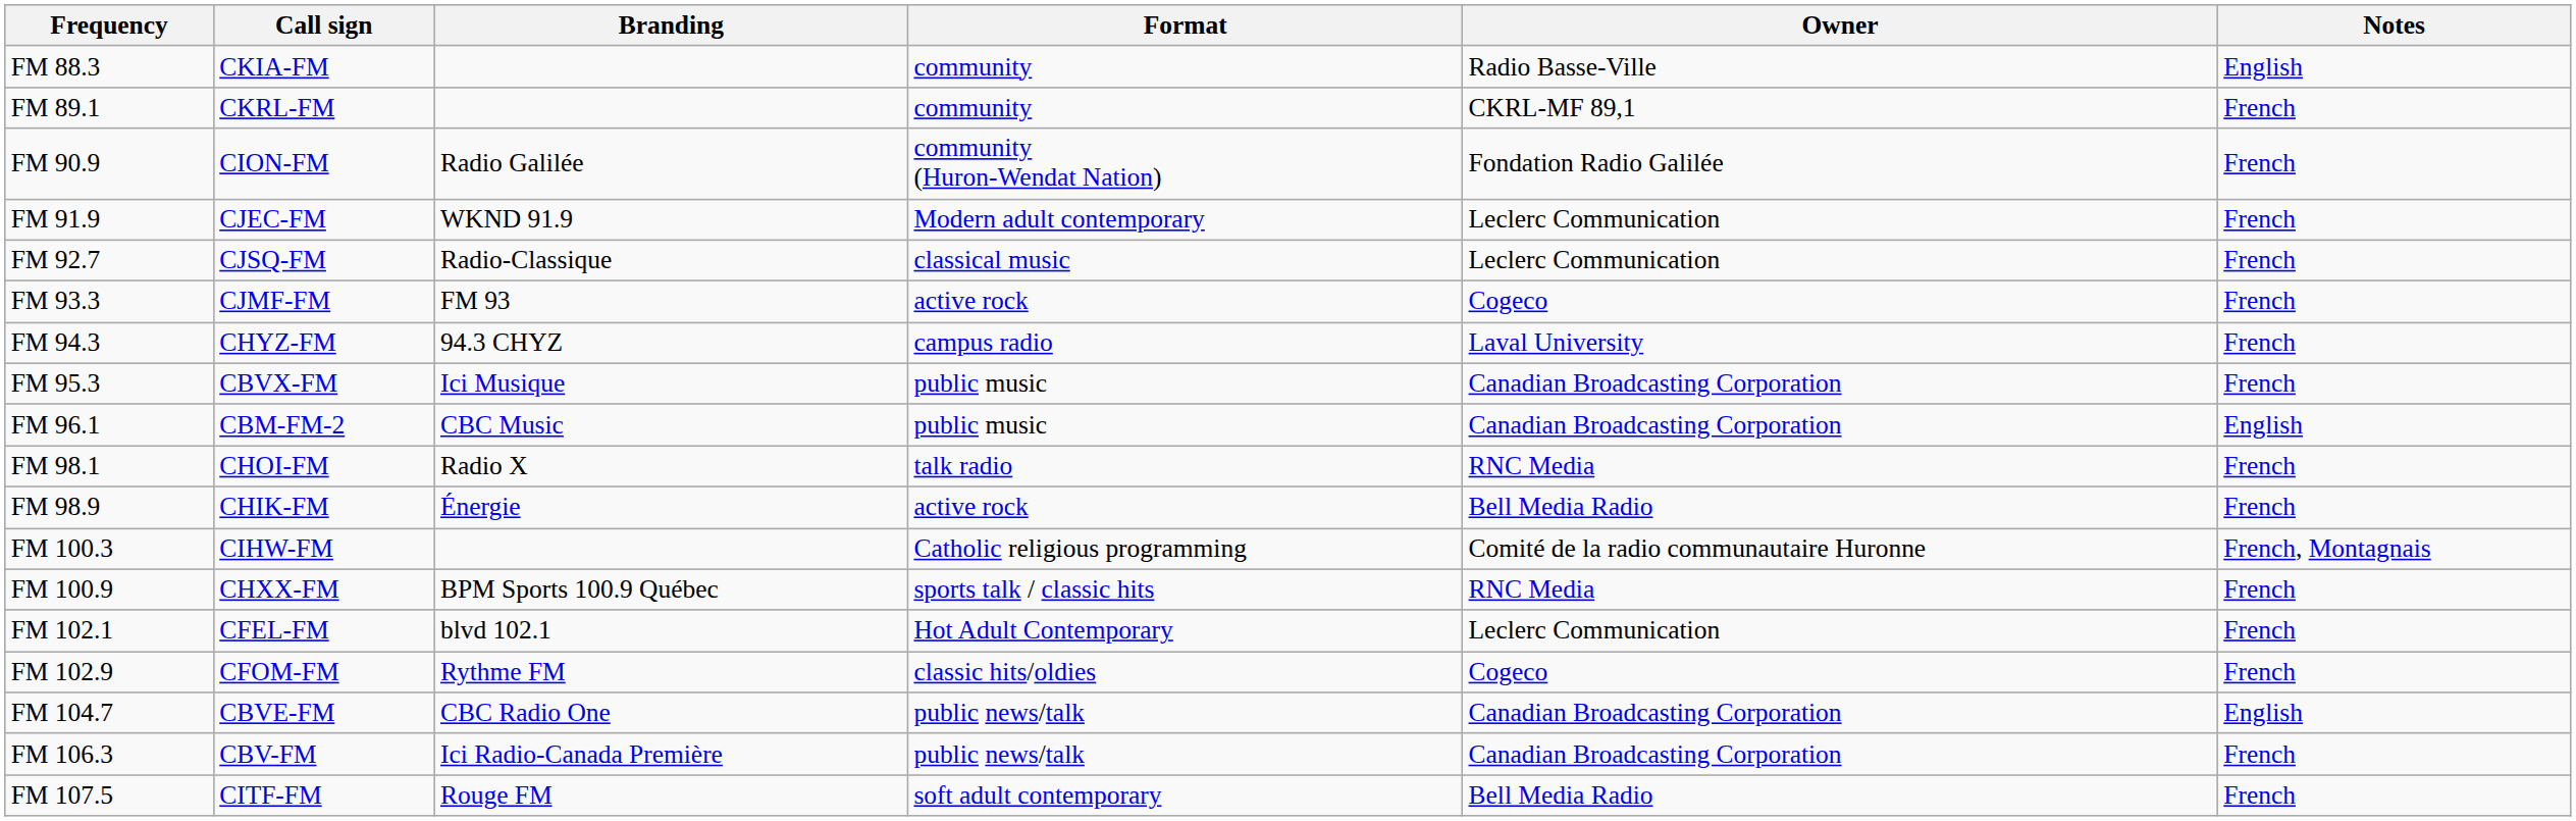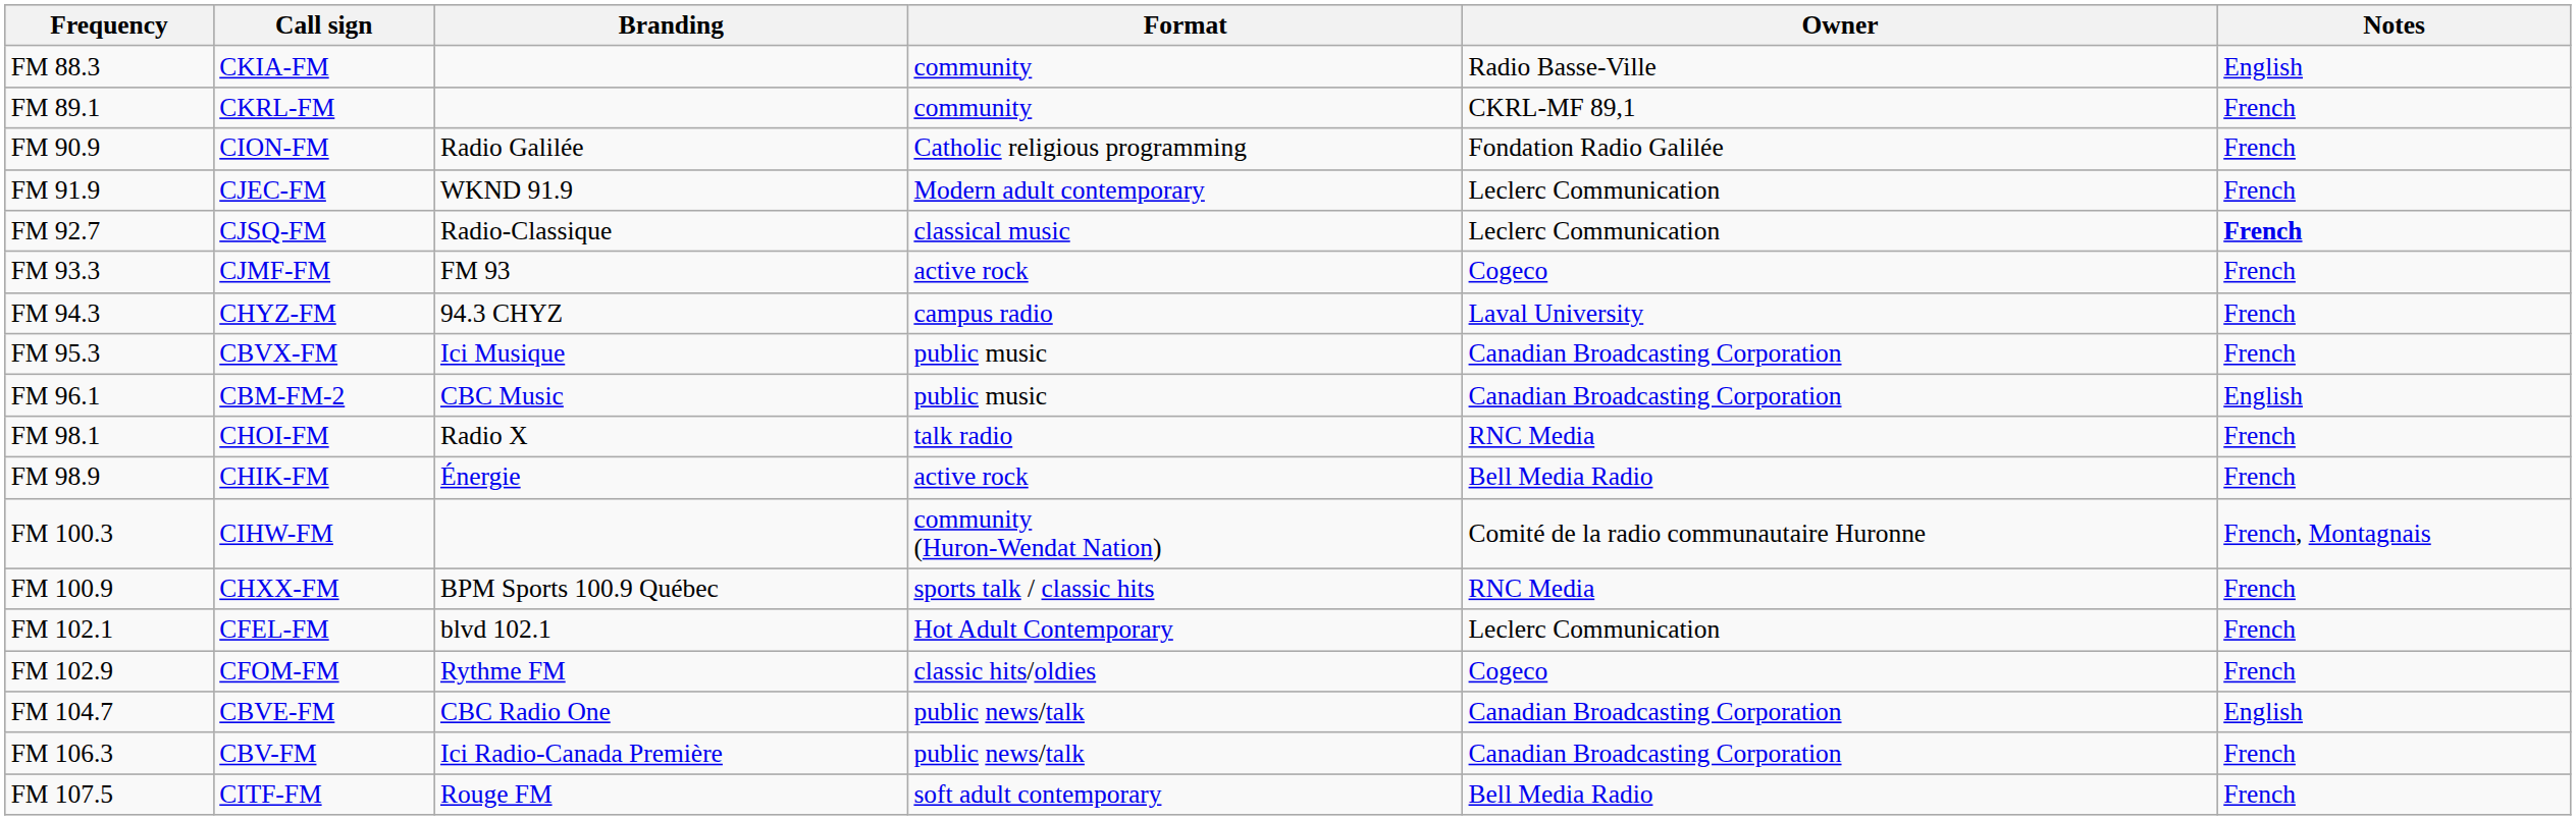FM 90.9 | Format: community (Huron-Wendat Nation) -> Catholic religious programming
FM 92.7 | Notes: normal -> bold
FM 100.3 | Format: Catholic religious programming -> community (Huron-Wendat Nation)
